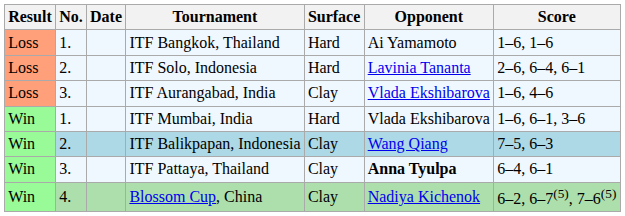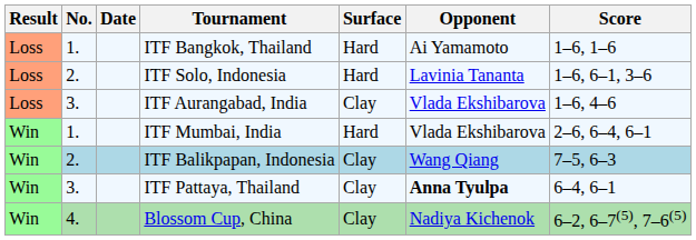ITF Solo, Indonesia | Score: 2–6, 6–4, 6–1 -> 1–6, 6–1, 3–6
ITF Mumbai, India | Score: 1–6, 6–1, 3–6 -> 2–6, 6–4, 6–1
